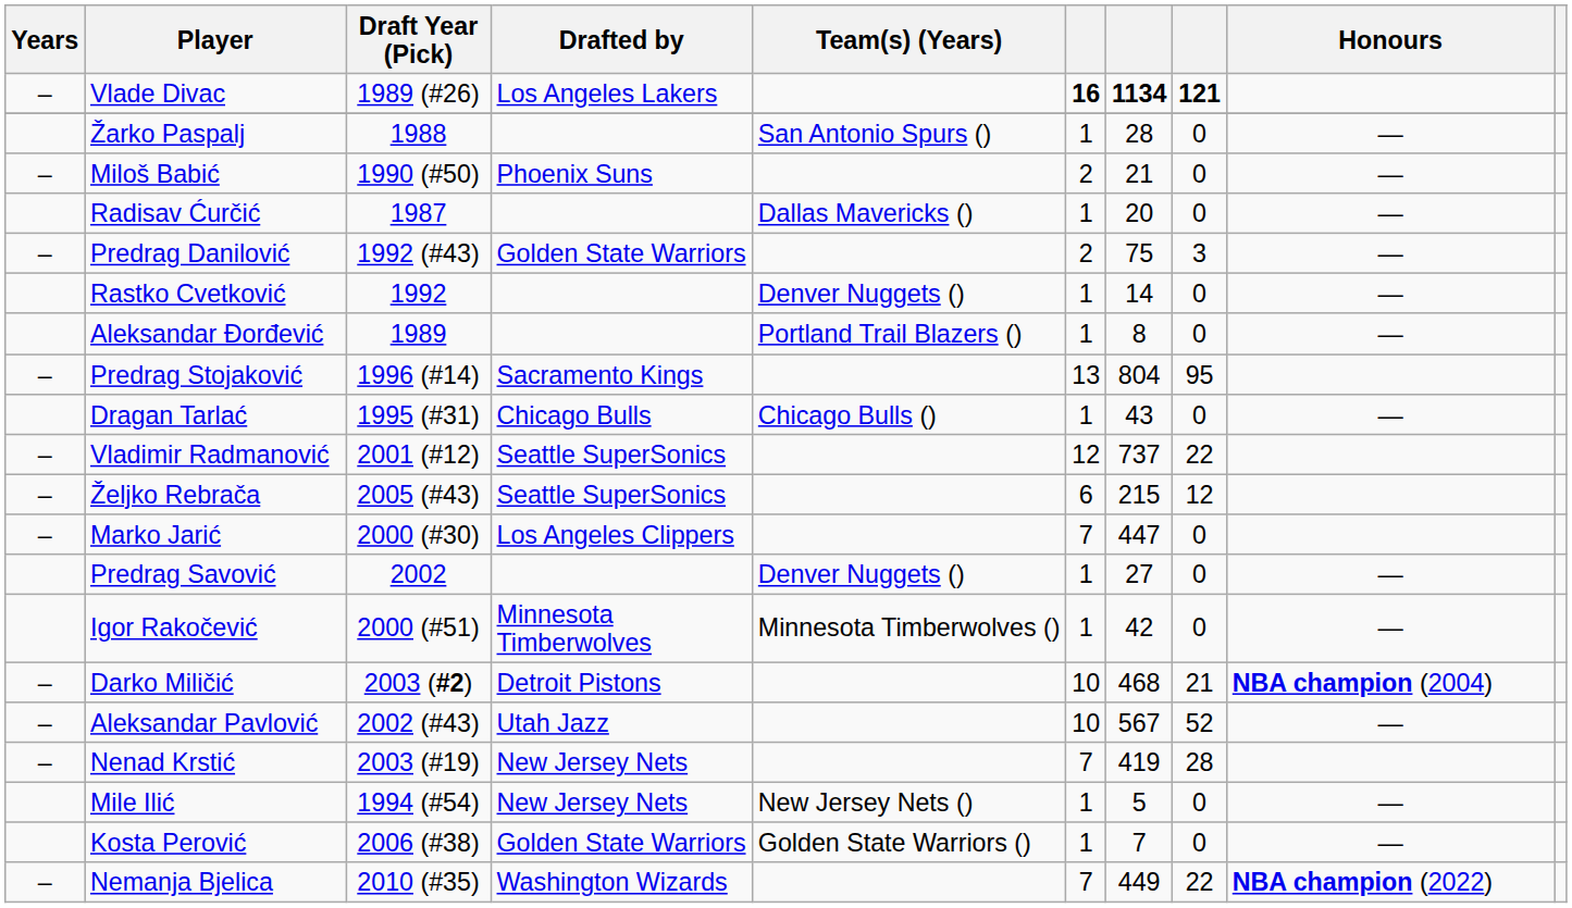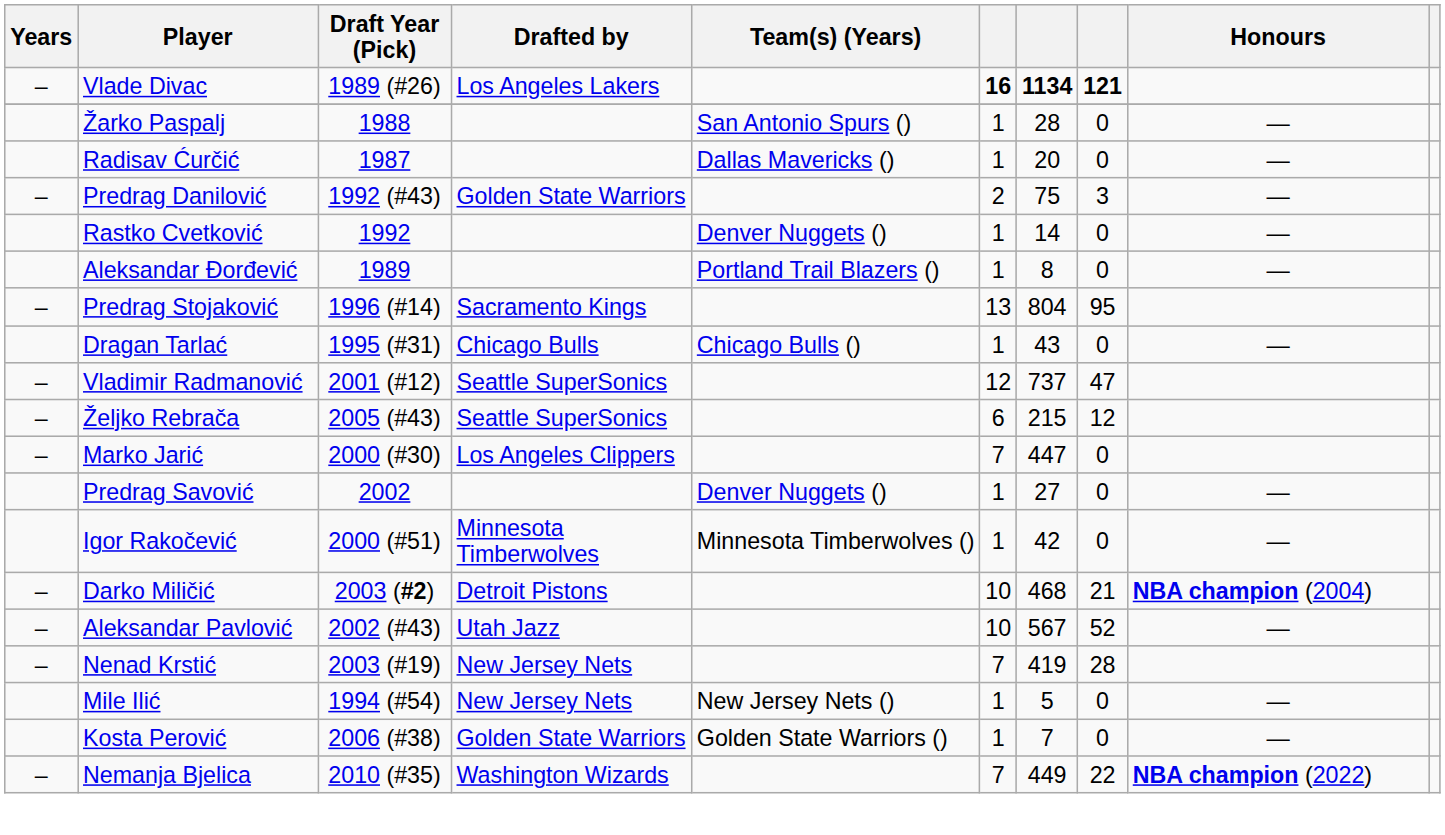- row: – | Miloš Babić | 1990 (#50) | Phoenix Suns | 2 | 21 | 0 | —
Vladimir Radmanović | column 8: 22 -> 47
